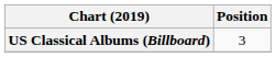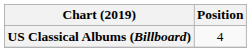US Classical Albums (Billboard) | Position: 3 -> 4
